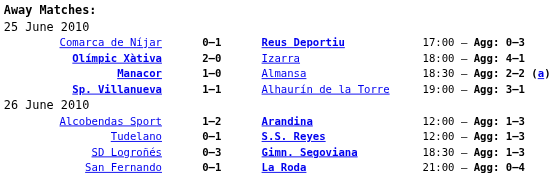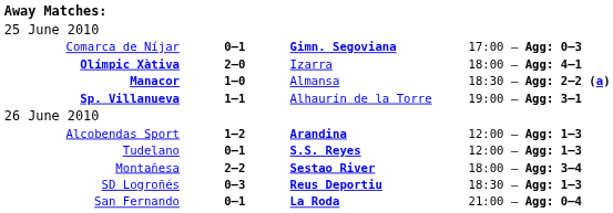Comarca de Níjar | column 3: Reus Deportiu -> Gimn. Segoviana
+ row: Montañesa | 2–2 | Sestao River | 18:00 — Agg: 3–4
SD Logroñés | column 3: Gimn. Segoviana -> Reus Deportiu
